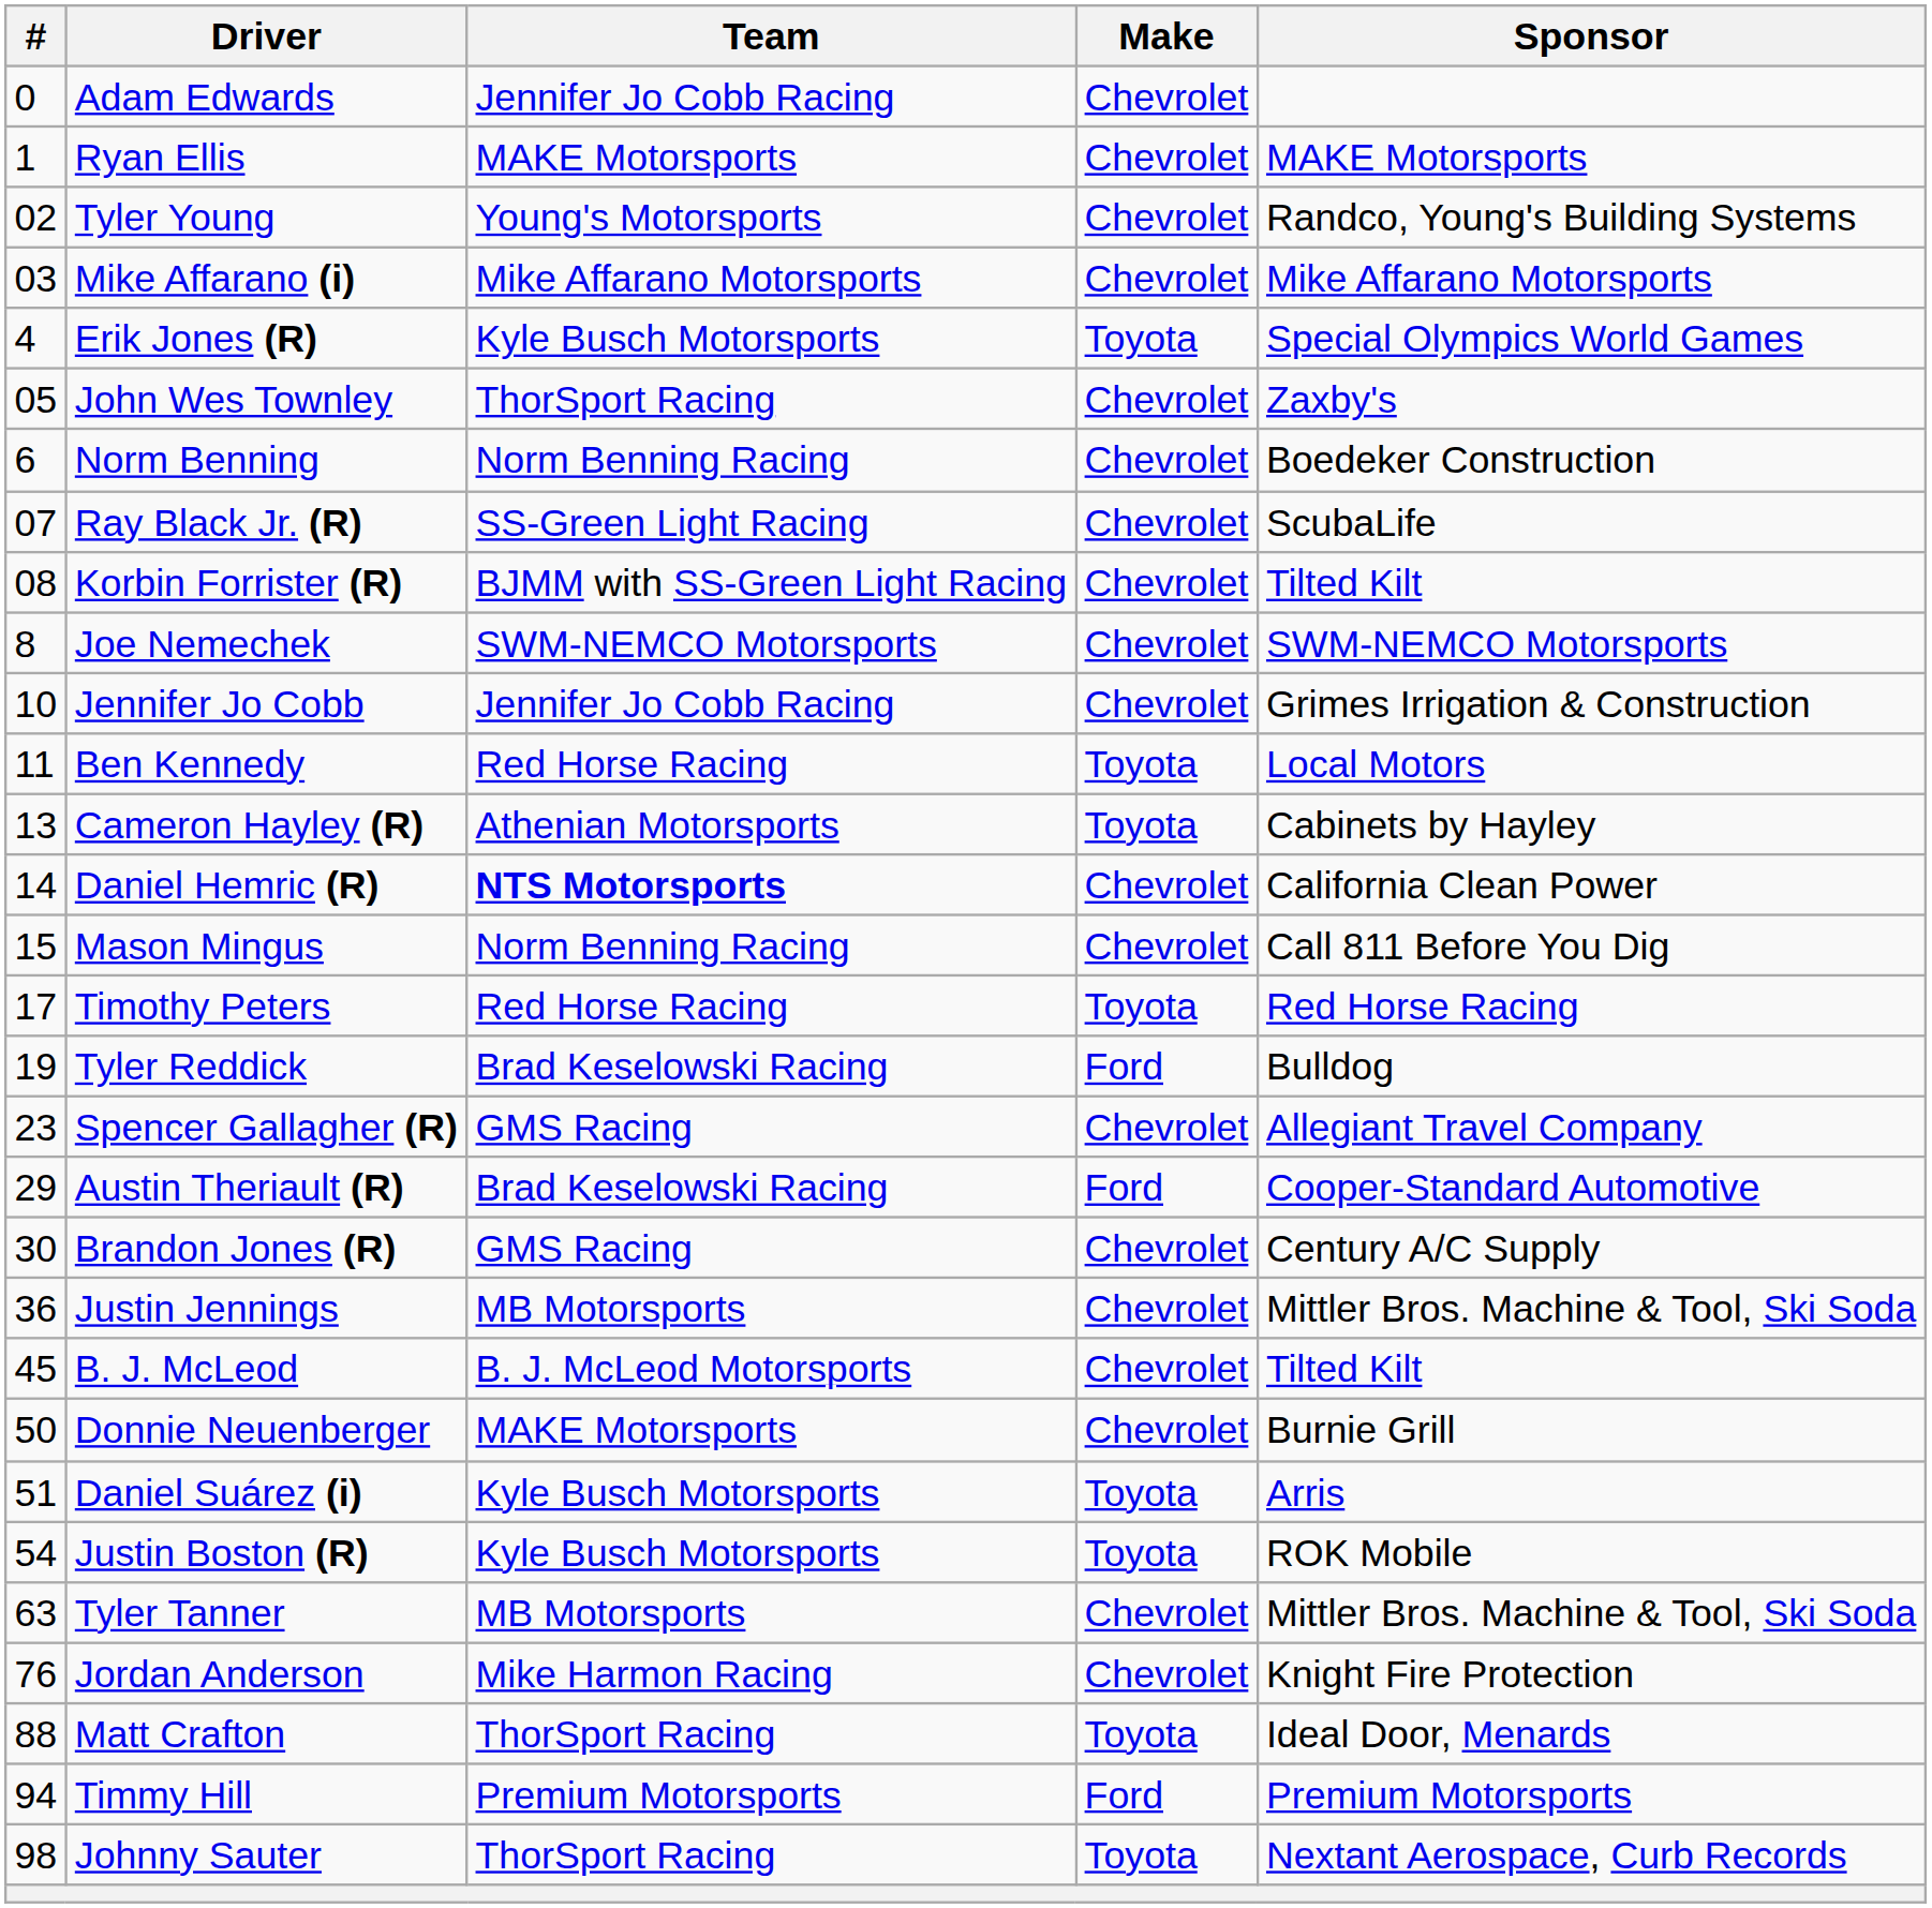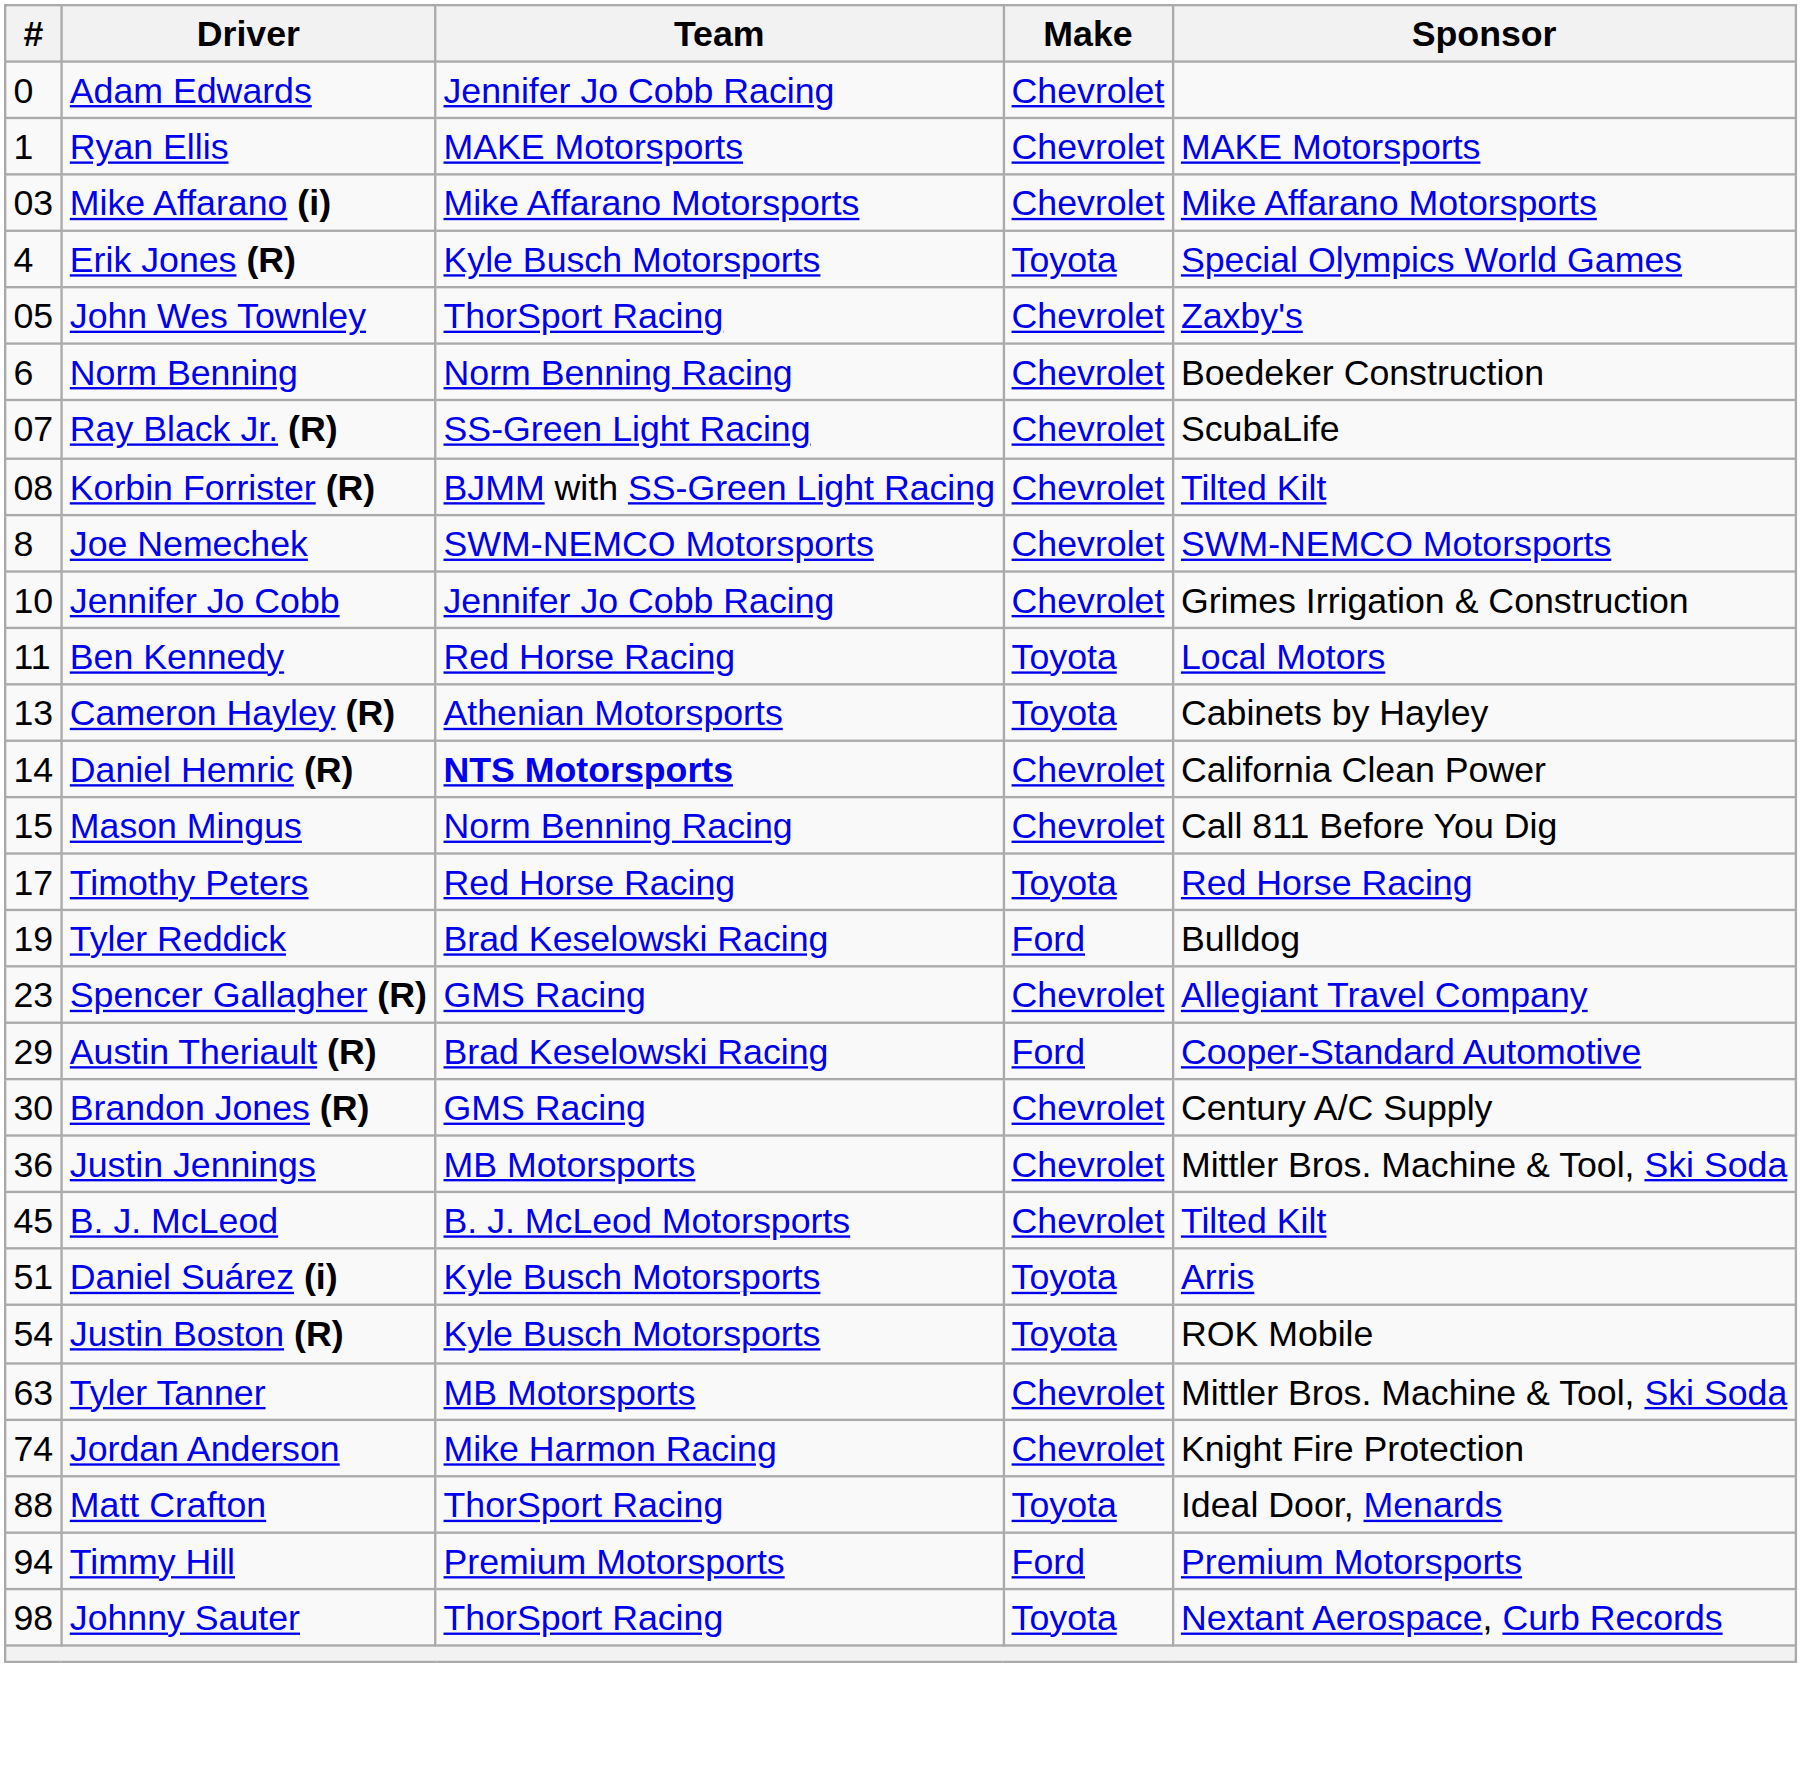- row: 02 | Tyler Young | Young's Motorsports | Chevrolet | Randco, Young's Building Systems
- row: 50 | Donnie Neuenberger | MAKE Motorsports | Chevrolet | Burnie Grill
Jordan Anderson | #: 76 -> 74
